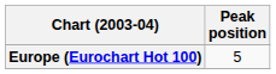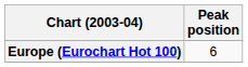Europe (Eurochart Hot 100) | Peak position: 5 -> 6
